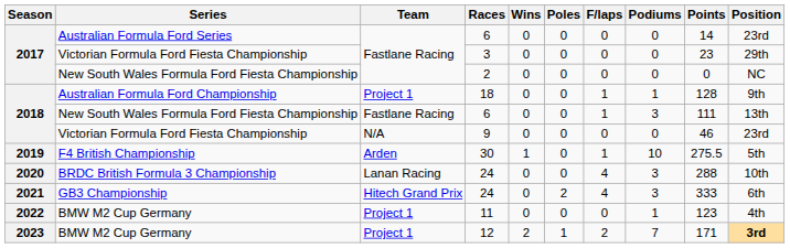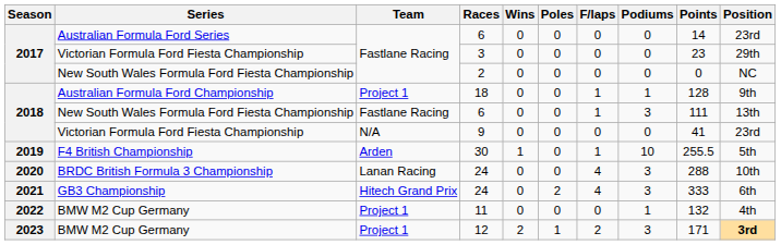9 | Points: 46 -> 41
30 | Points: 275.5 -> 255.5
11 | Points: 123 -> 132
12 | Podiums: 7 -> 3
